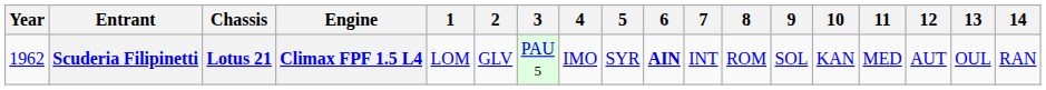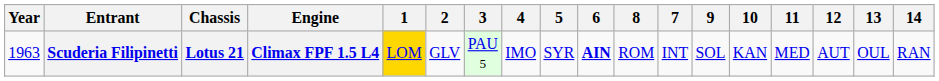columns swapped: 7 <-> 8
Scuderia Filipinetti | Year: 1962 -> 1963
Scuderia Filipinetti | 1: no background -> gold background
